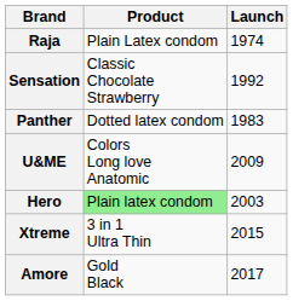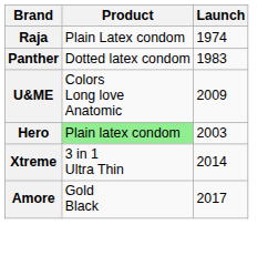- row: Sensation | Classic Chocolate Strawberry | 1992
Xtreme | Launch: 2015 -> 2014
